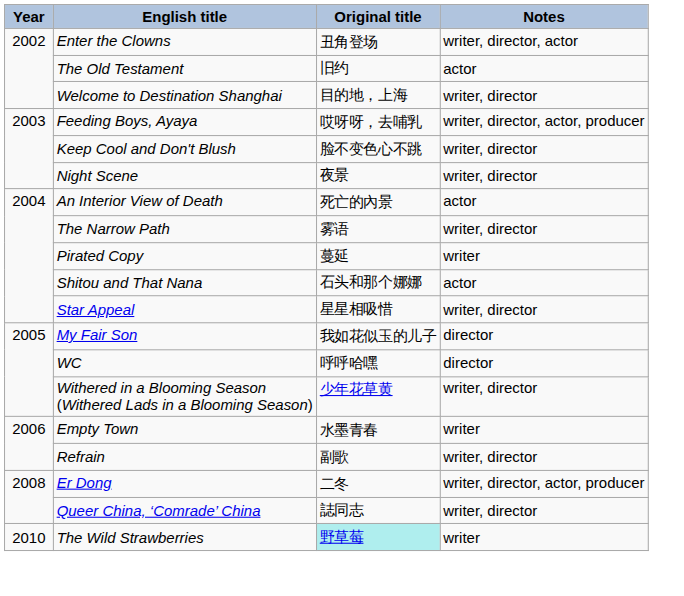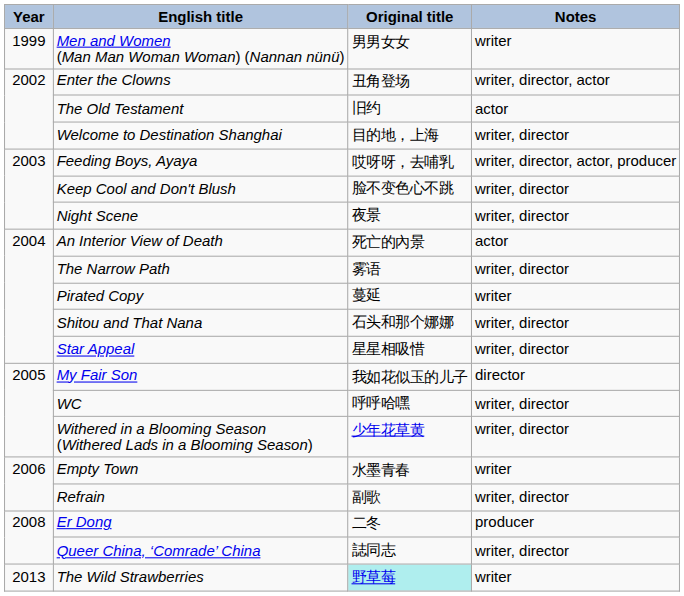+ row: 1999 | Men and Women (Man Man Woman Woman) (Nannan nünü) | 男男女女 | writer
Shitou and That Nana | Notes: actor -> writer, director
WC | Notes: director -> writer, director
Er Dong | Notes: writer, director, actor, producer -> producer
The Wild Strawberries | Year: 2010 -> 2013
